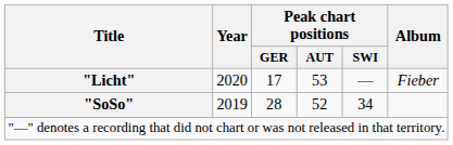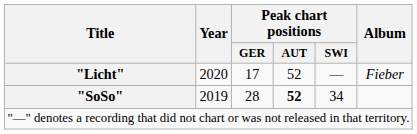"Licht" | Peak chart positions / AUT: 53 -> 52
"SoSo" | Peak chart positions / AUT: normal -> bold
